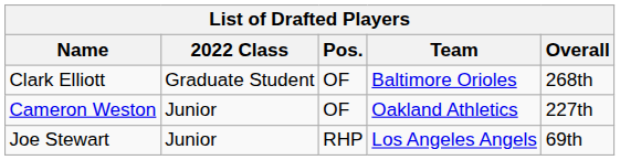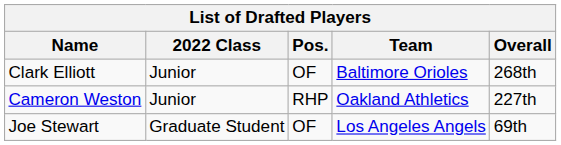Clark Elliott | 2022 Class: Graduate Student -> Junior
Cameron Weston | Pos.: OF -> RHP
Joe Stewart | 2022 Class: Junior -> Graduate Student
Joe Stewart | Pos.: RHP -> OF
